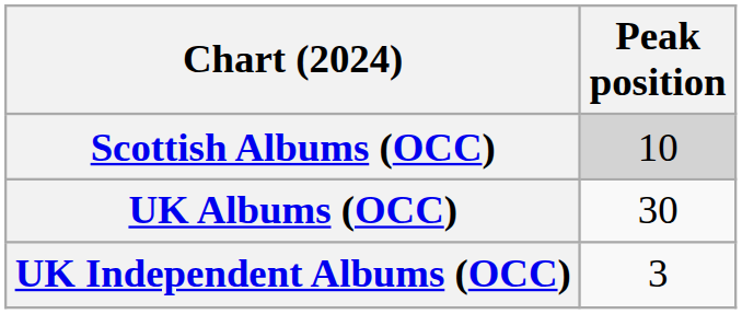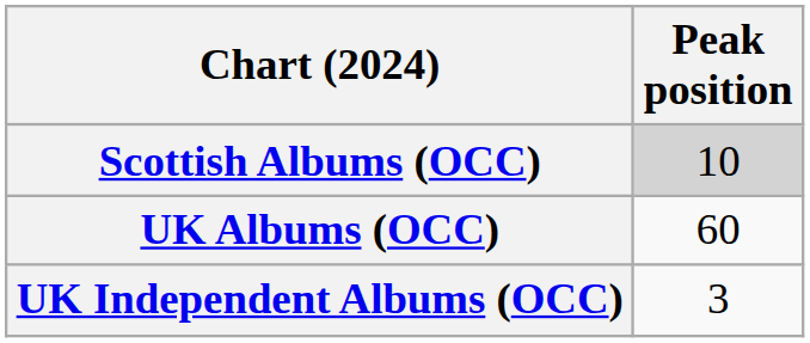UK Albums (OCC) | Peak position: 30 -> 60
